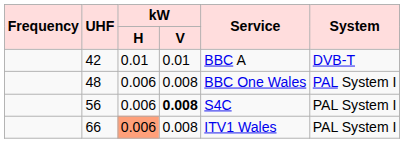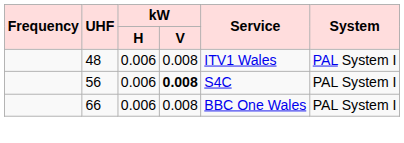- row: 42 | 0.01 | 0.01 | BBC A | DVB-T
48 | Service: BBC One Wales -> ITV1 Wales
66 | kW / H: lightsalmon background -> no background
66 | Service: ITV1 Wales -> BBC One Wales
